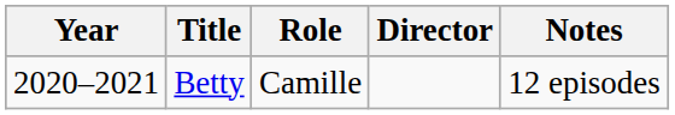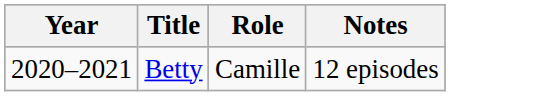- column: Director
